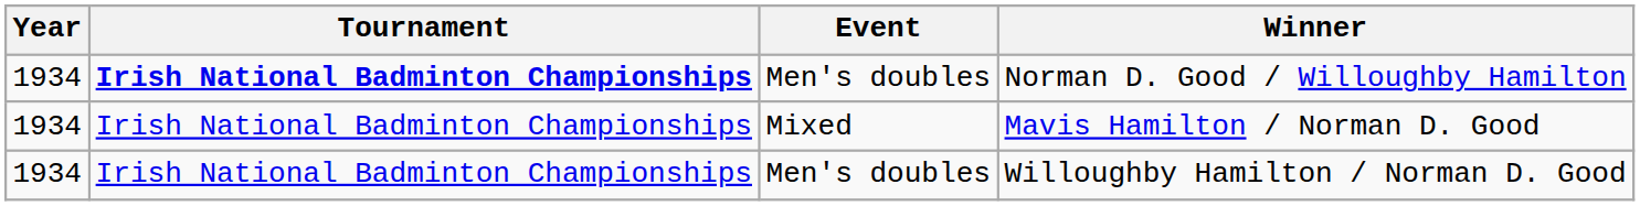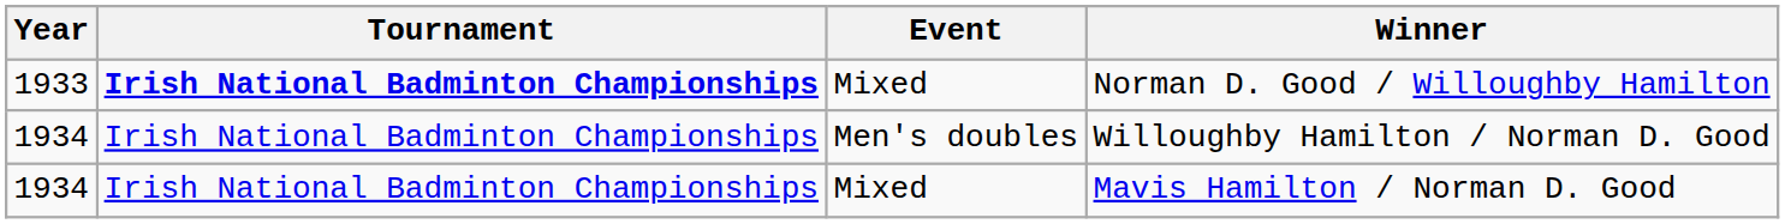Norman D. Good / Willoughby Hamilton | Year: 1934 -> 1933
Norman D. Good / Willoughby Hamilton | Event: Men's doubles -> Mixed
rows swapped: Mavis Hamilton / Norman D. Good <-> Willoughby Hamilton / Norman D. Good
